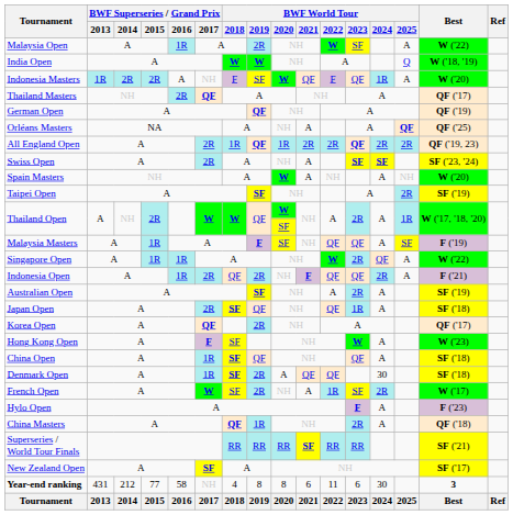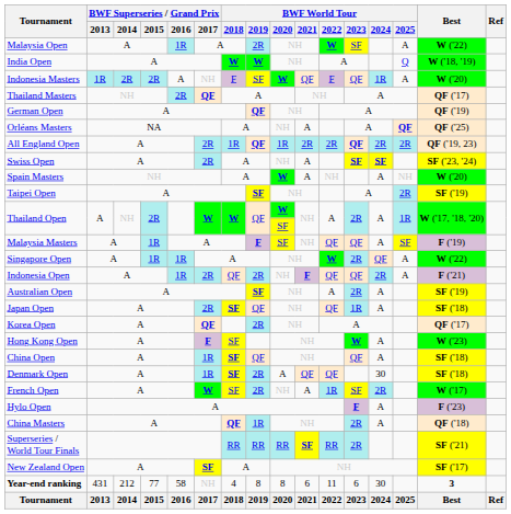Superseries / World Tour Finals | BWF World Tour / 2023: RR -> 2R
